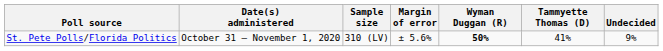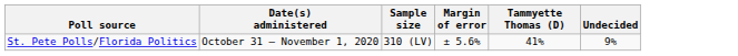- column: Wyman Duggan (R) | 50%
